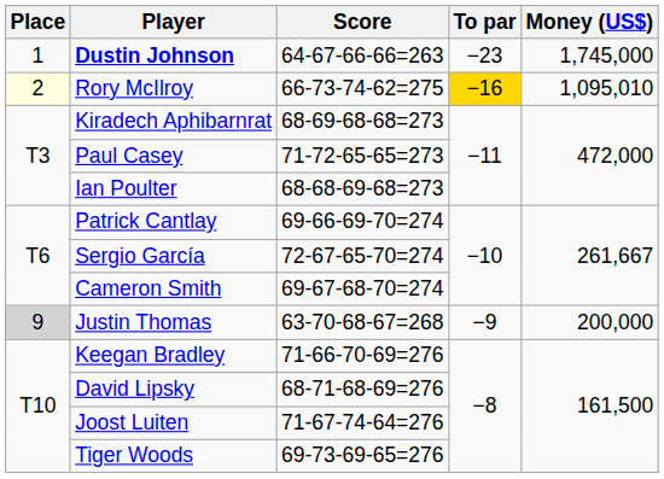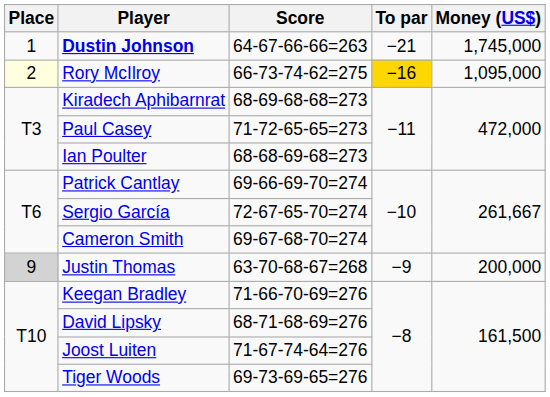Dustin Johnson | To par: −23 -> −21
Rory McIlroy | Money (US$): 1,095,010 -> 1,095,000
